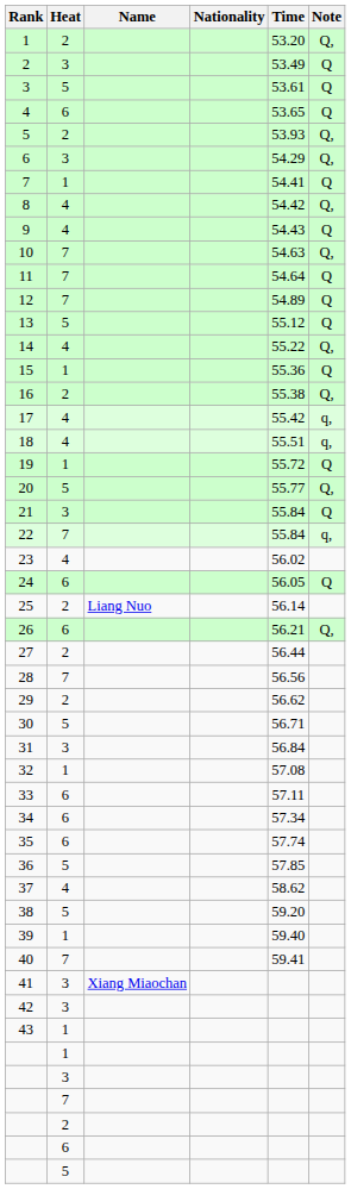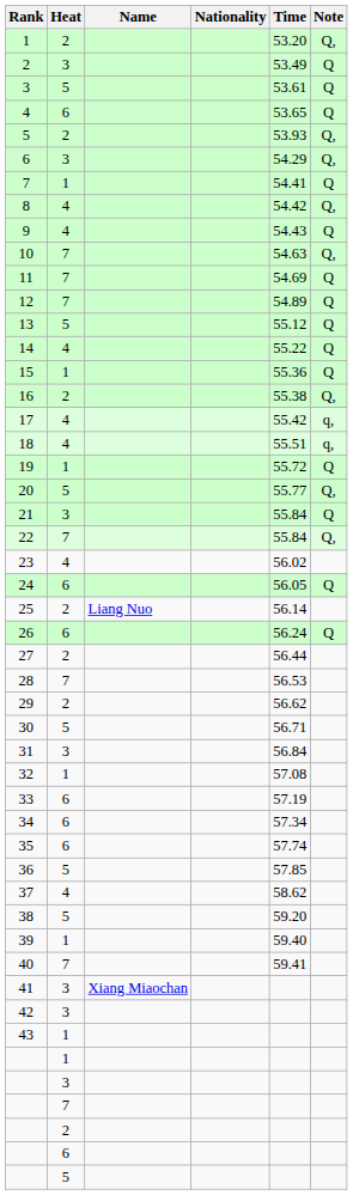11 | Time: 54.64 -> 54.69
14 | Note: Q, -> Q
22 | Note: q, -> Q,
26 | Time: 56.21 -> 56.24
26 | Note: Q, -> Q
28 | Time: 56.56 -> 56.53
33 | Time: 57.11 -> 57.19
